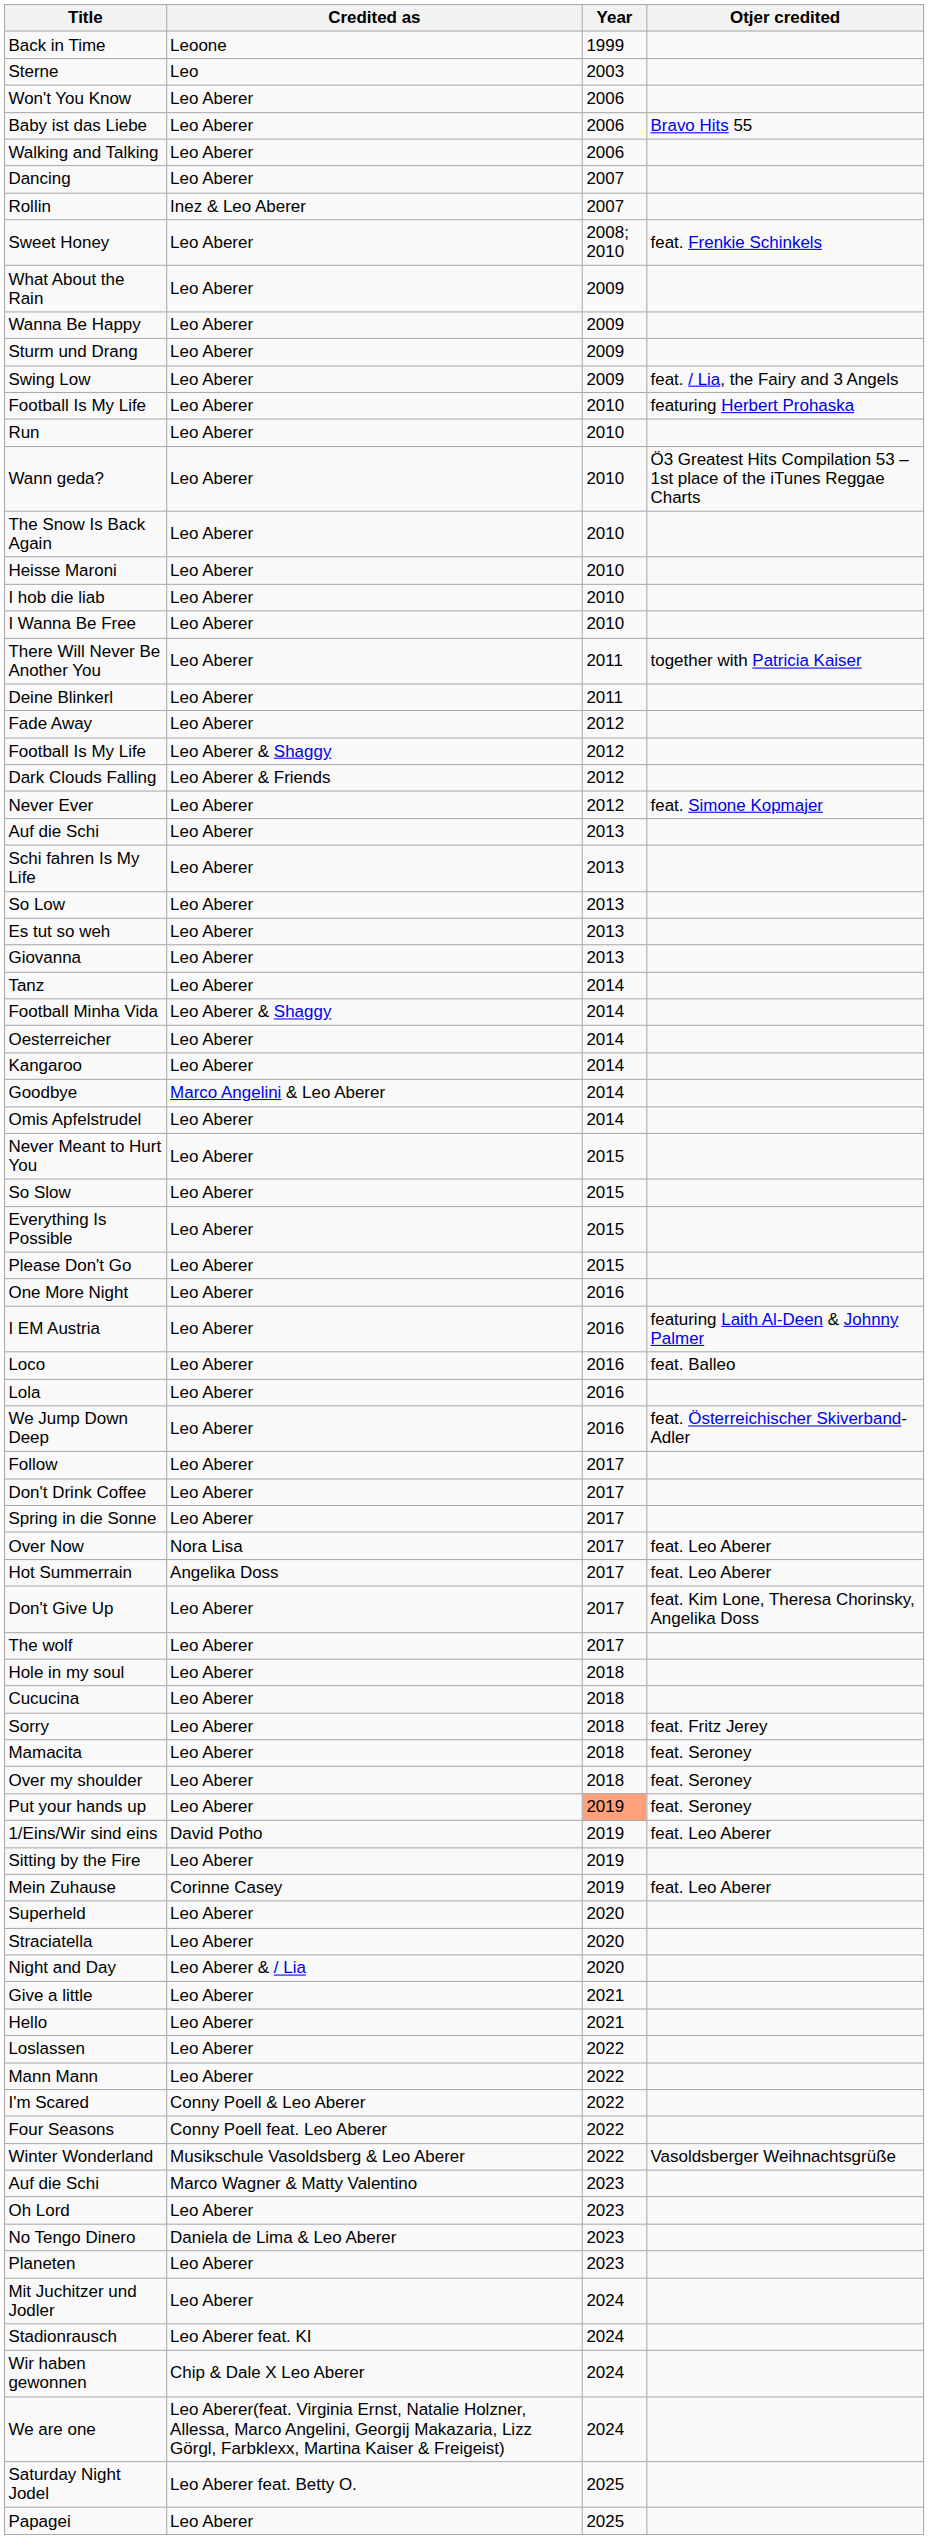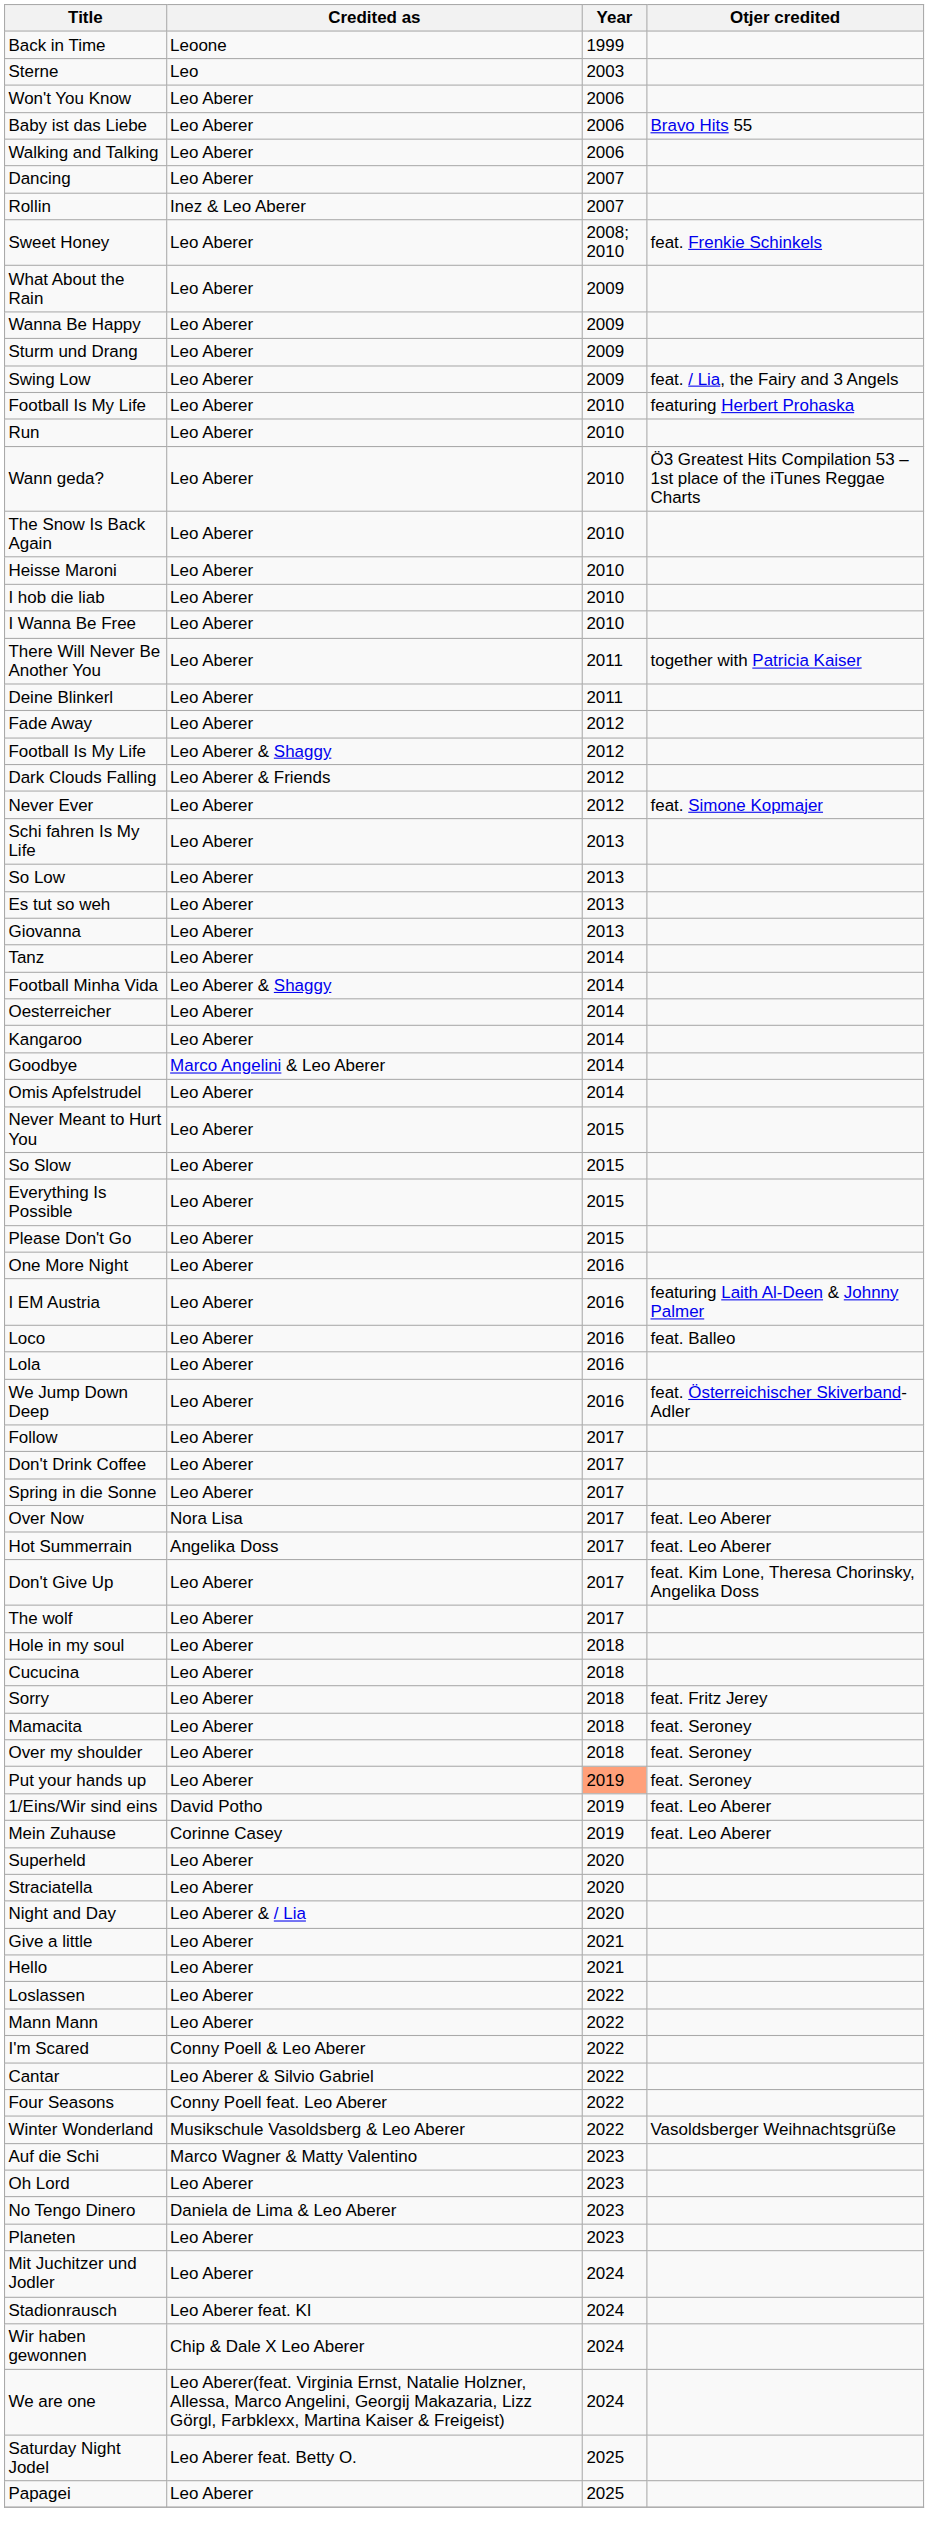- row: Auf die Schi | Leo Aberer | 2013
- row: Sitting by the Fire | Leo Aberer | 2019
+ row: Cantar | Leo Aberer & Silvio Gabriel | 2022
